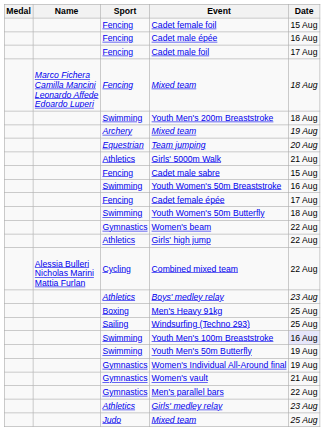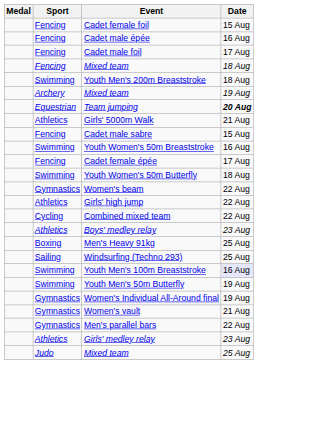- column: Name | Marco Fichera Camilla Mancini Leonardo Affede Edoardo Luperi | Alessia Bulleri Nicholas Marini Mattia Furlan
Team jumping | Date: normal -> bold
